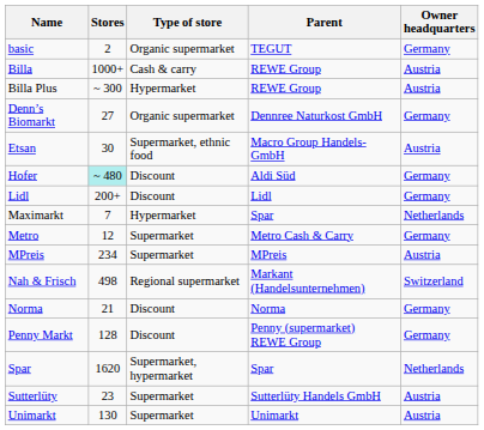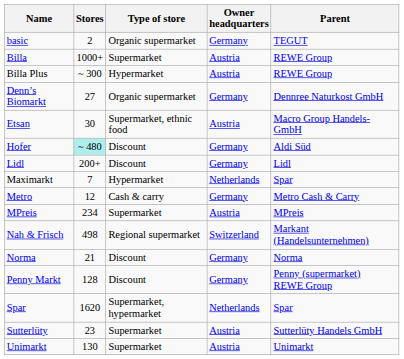columns swapped: Owner headquarters <-> Parent
Billa | Type of store: Cash & carry -> Supermarket
Metro | Type of store: Supermarket -> Cash & carry
